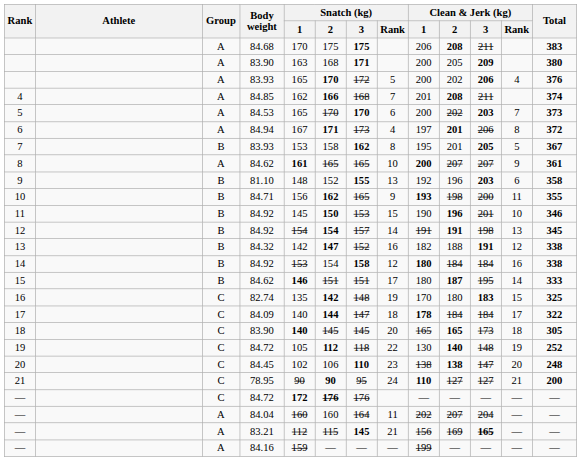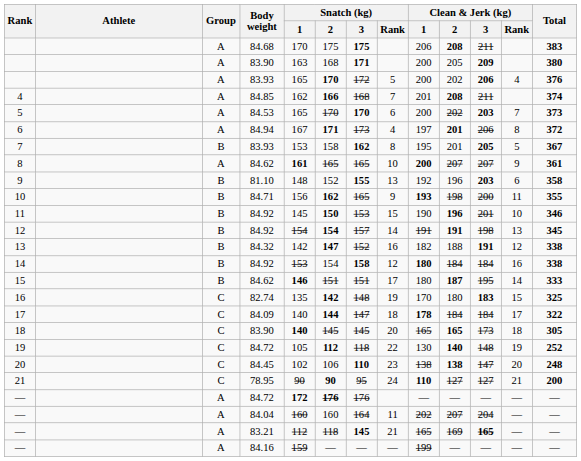— / 84.72 | Group: C -> A
— / 83.21 | Snatch (kg) / 2: 115 -> 118
— / 83.21 | Clean & Jerk (kg) / 1: 156 -> 165
